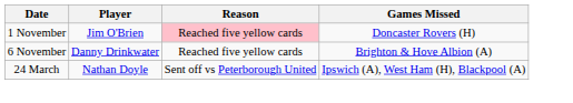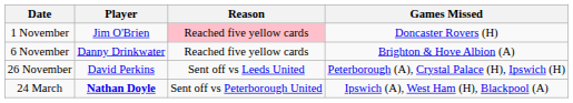+ row: 26 November | David Perkins | Sent off vs Leeds United | Peterborough (A), Crystal Palace (H), Ipswich (H)
24 March | Player: normal -> bold
